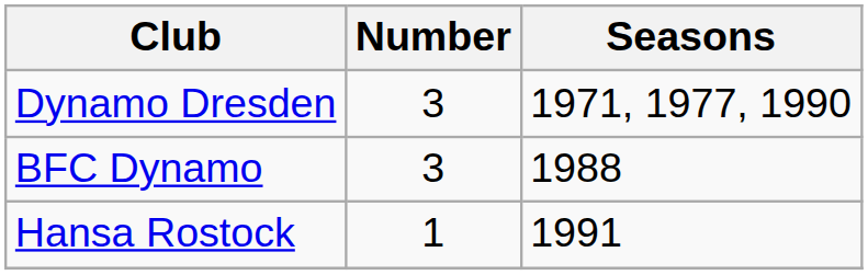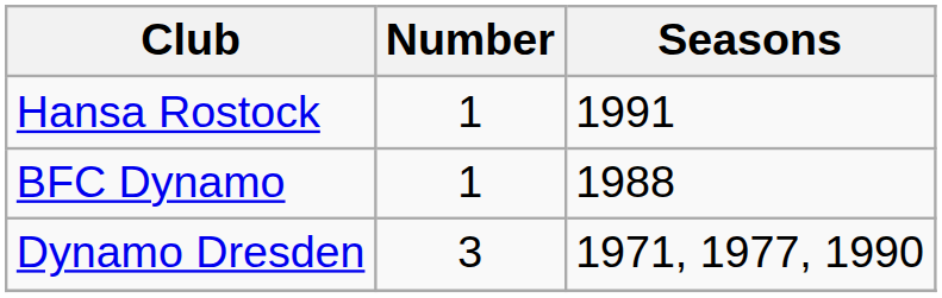rows swapped: Dynamo Dresden <-> Hansa Rostock
BFC Dynamo | Number: 3 -> 1
